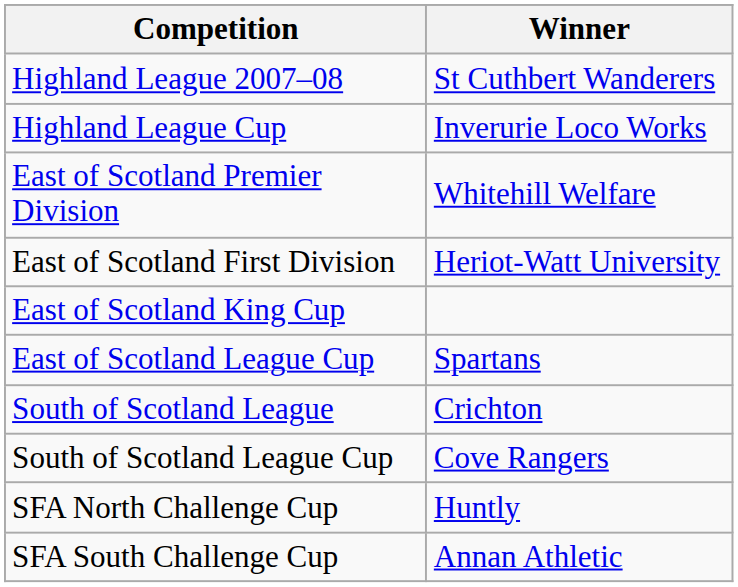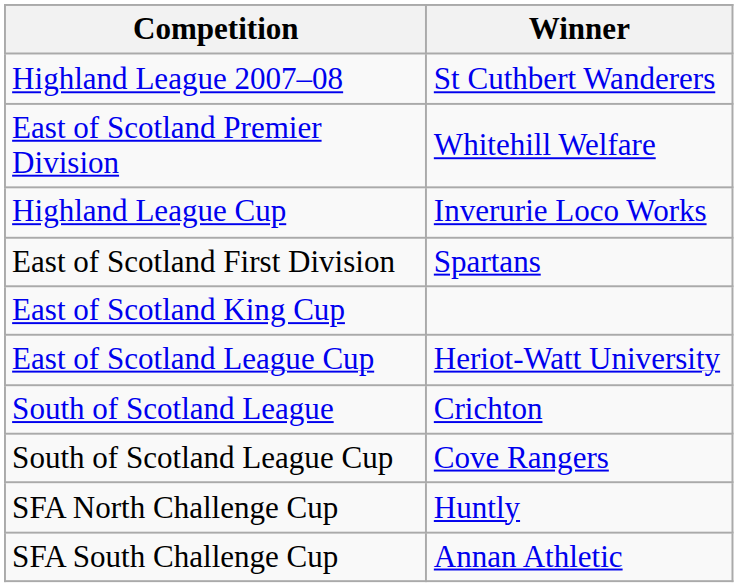rows swapped: Highland League Cup <-> East of Scotland Premier Division
East of Scotland First Division | Winner: Heriot-Watt University -> Spartans
East of Scotland League Cup | Winner: Spartans -> Heriot-Watt University
